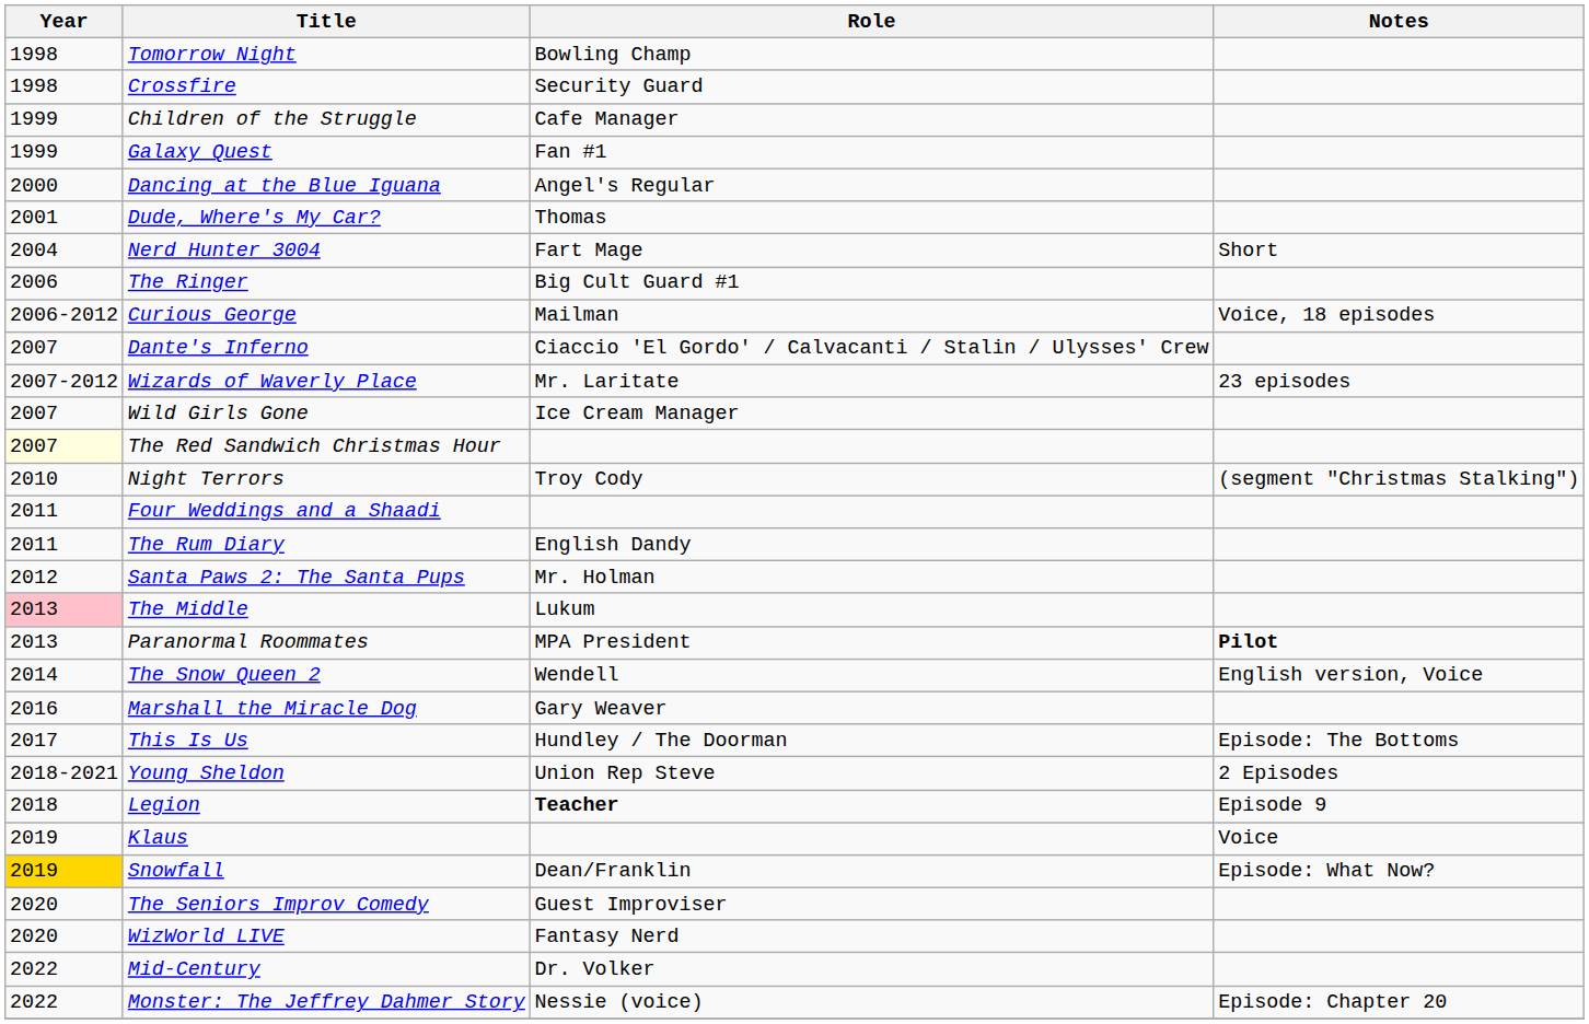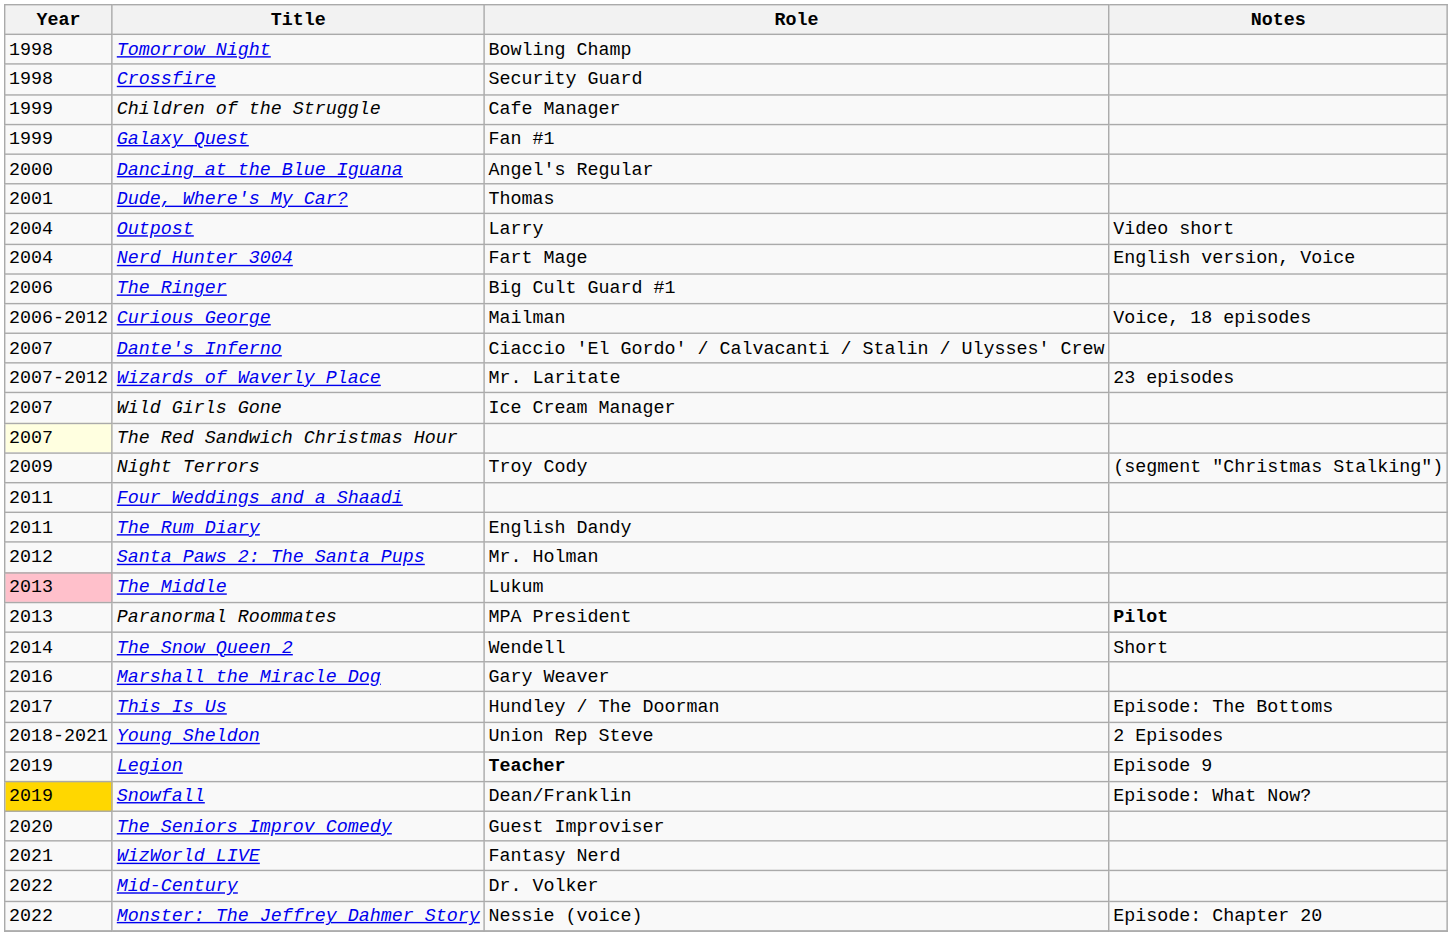+ row: 2004 | Outpost | Larry | Video short
Nerd Hunter 3004 | Notes: Short -> English version, Voice
Night Terrors | Year: 2010 -> 2009
The Snow Queen 2 | Notes: English version, Voice -> Short
Legion | Year: 2018 -> 2019
- row: 2019 | Klaus | Voice
WizWorld LIVE | Year: 2020 -> 2021
